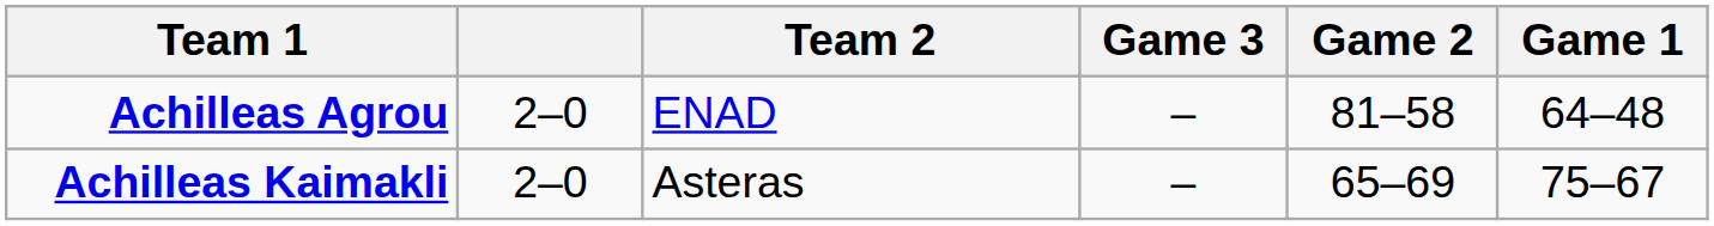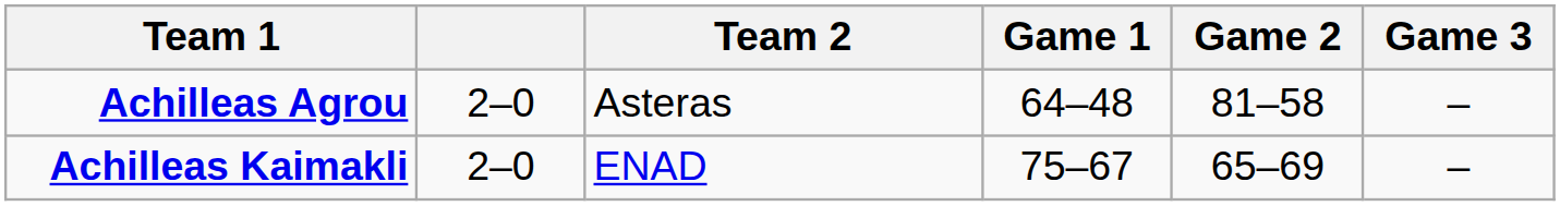columns swapped: Game 1 <-> Game 3
Achilleas Agrou | Team 2: ENAD -> Asteras
Achilleas Kaimakli | Team 2: Asteras -> ENAD
